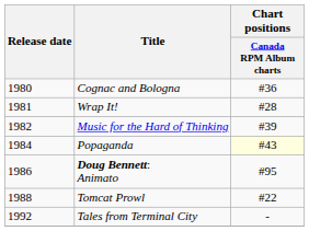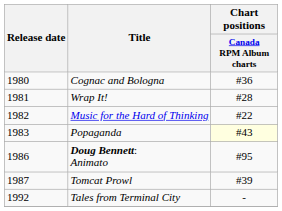Music for the Hard of Thinking | Chart positions / Canada RPM Album charts: #39 -> #22
Popaganda | Release date: 1984 -> 1983
Tomcat Prowl | Release date: 1988 -> 1987
Tomcat Prowl | Chart positions / Canada RPM Album charts: #22 -> #39
